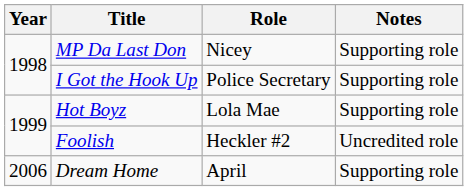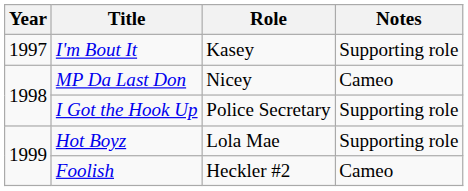+ row: 1997 | I'm Bout It | Kasey | Supporting role
MP Da Last Don | Notes: Supporting role -> Cameo
Foolish | Notes: Uncredited role -> Cameo
- row: 2006 | Dream Home | April | Supporting role
